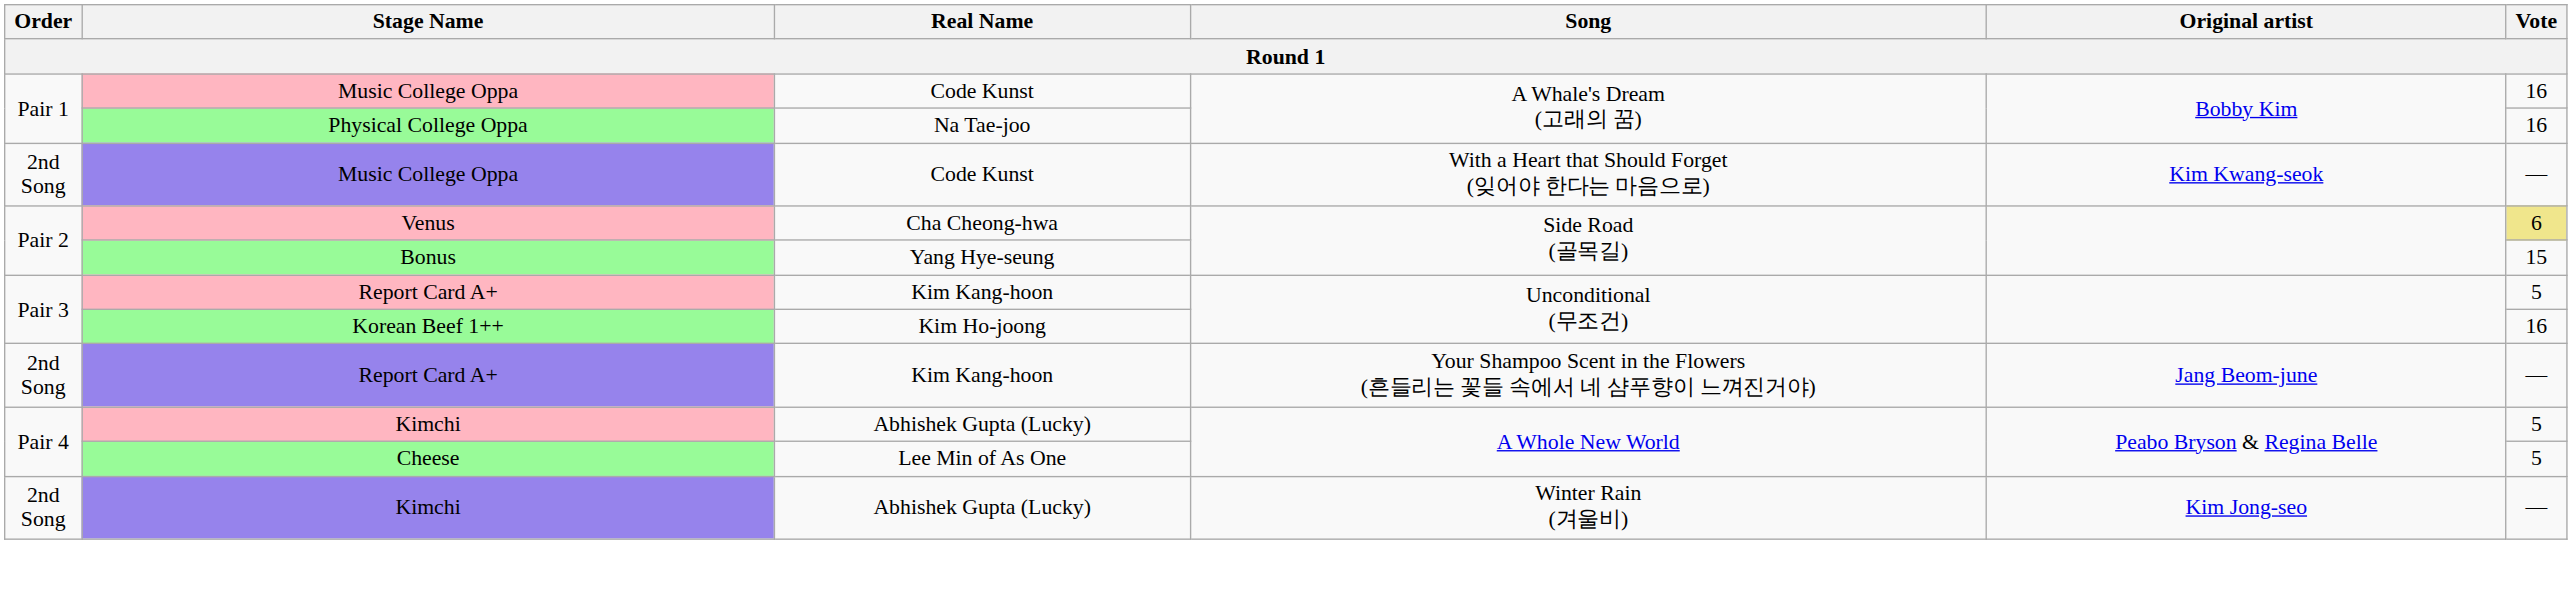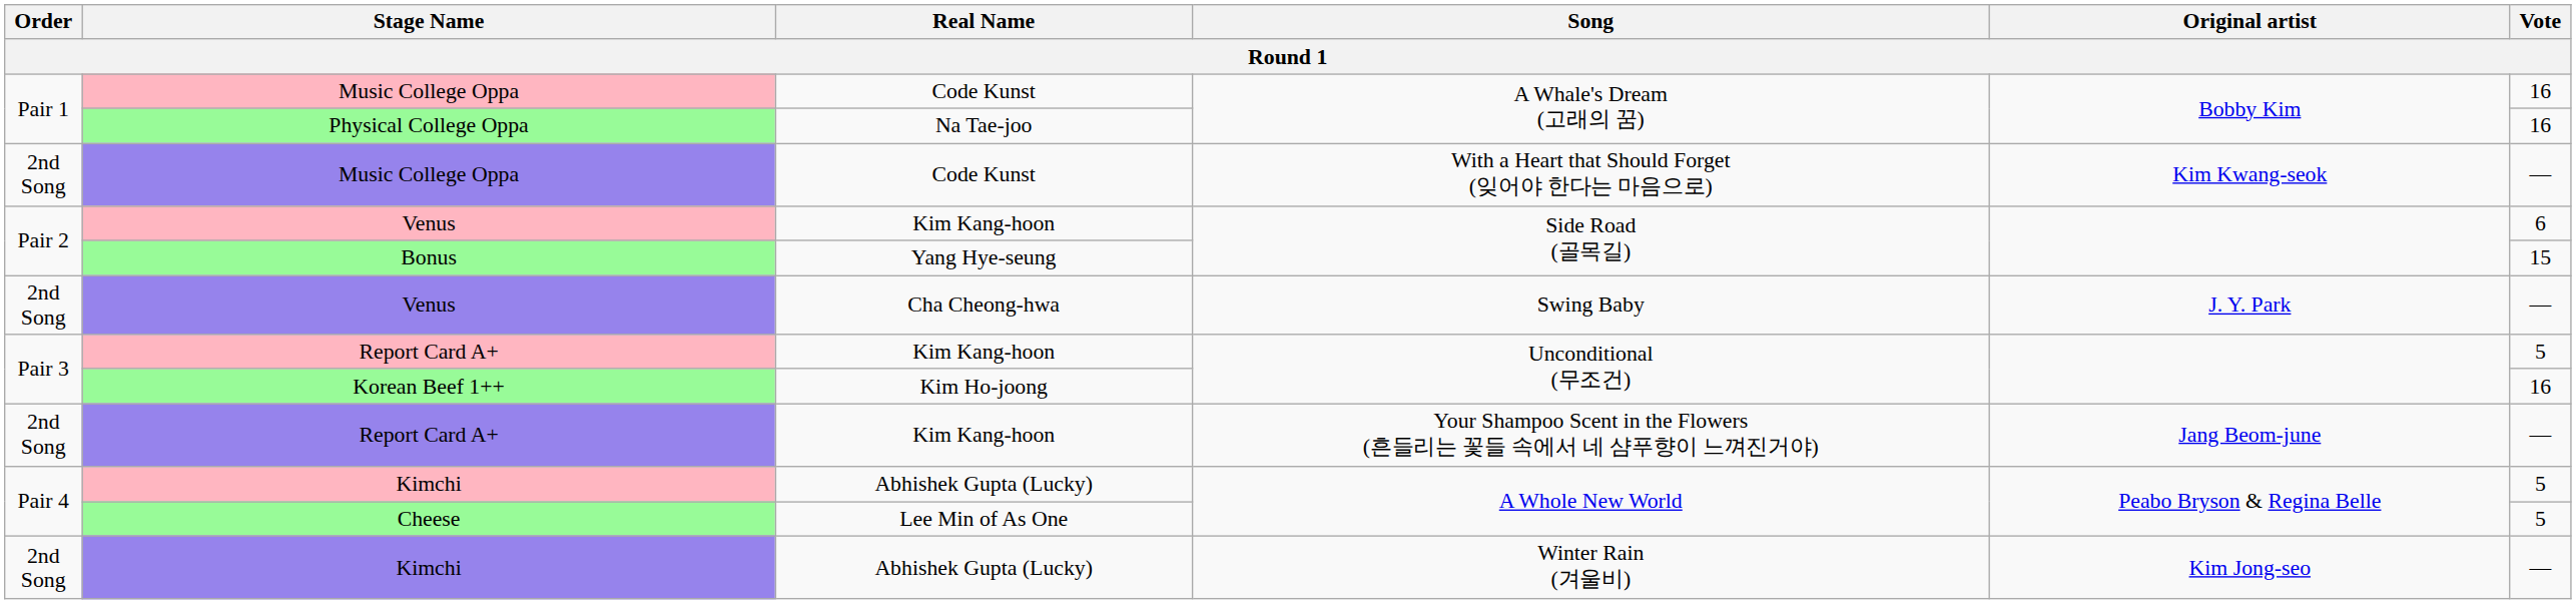Venus / Side Road (골목길) | Real Name: Cha Cheong-hwa -> Kim Kang-hoon
Venus / Side Road (골목길) | Vote: khaki background -> no background
+ row: 2nd Song | Venus | Cha Cheong-hwa | Swing Baby | J. Y. Park | —
